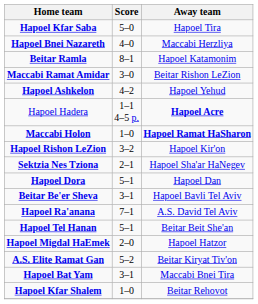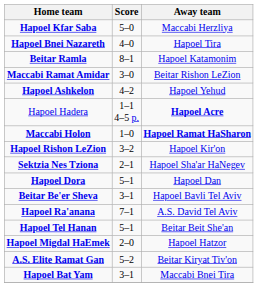Hapoel Kfar Saba | Away team: Hapoel Tira -> Maccabi Herzliya
Hapoel Bnei Nazareth | Away team: Maccabi Herzliya -> Hapoel Tira
- row: Hapoel Kfar Shalem | 1–0 | Beitar Rehovot
